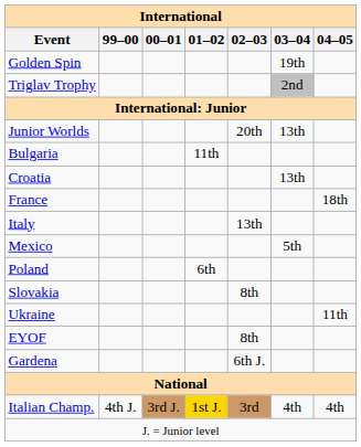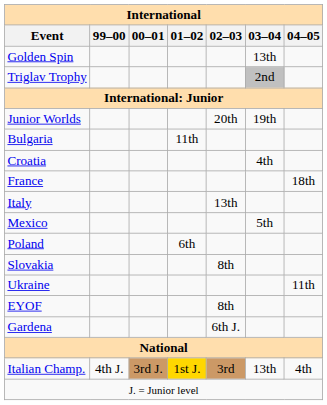Golden Spin | 03–04: 19th -> 13th
Junior Worlds | 03–04: 13th -> 19th
Croatia | 03–04: 13th -> 4th
Italian Champ. | 03–04: 4th -> 13th
